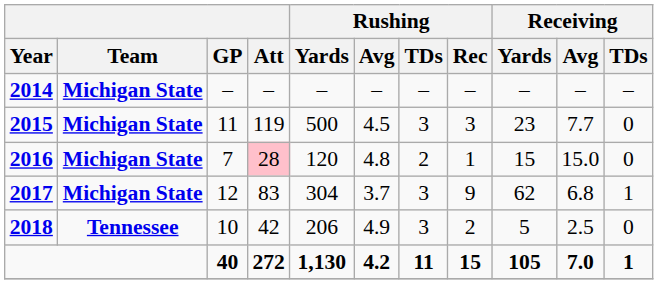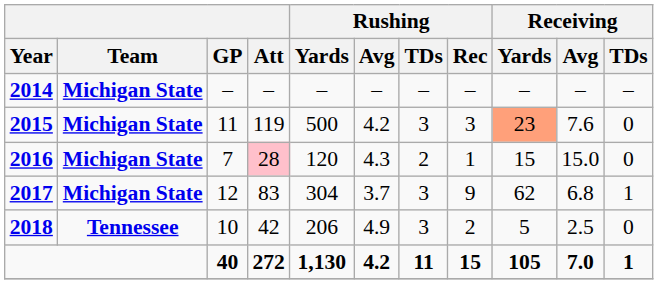2015 | Rushing / Avg: 4.5 -> 4.2
2015 | Receiving / Yards: no background -> lightsalmon background
2015 | Receiving / Avg: 7.7 -> 7.6
2016 | Rushing / Avg: 4.8 -> 4.3
